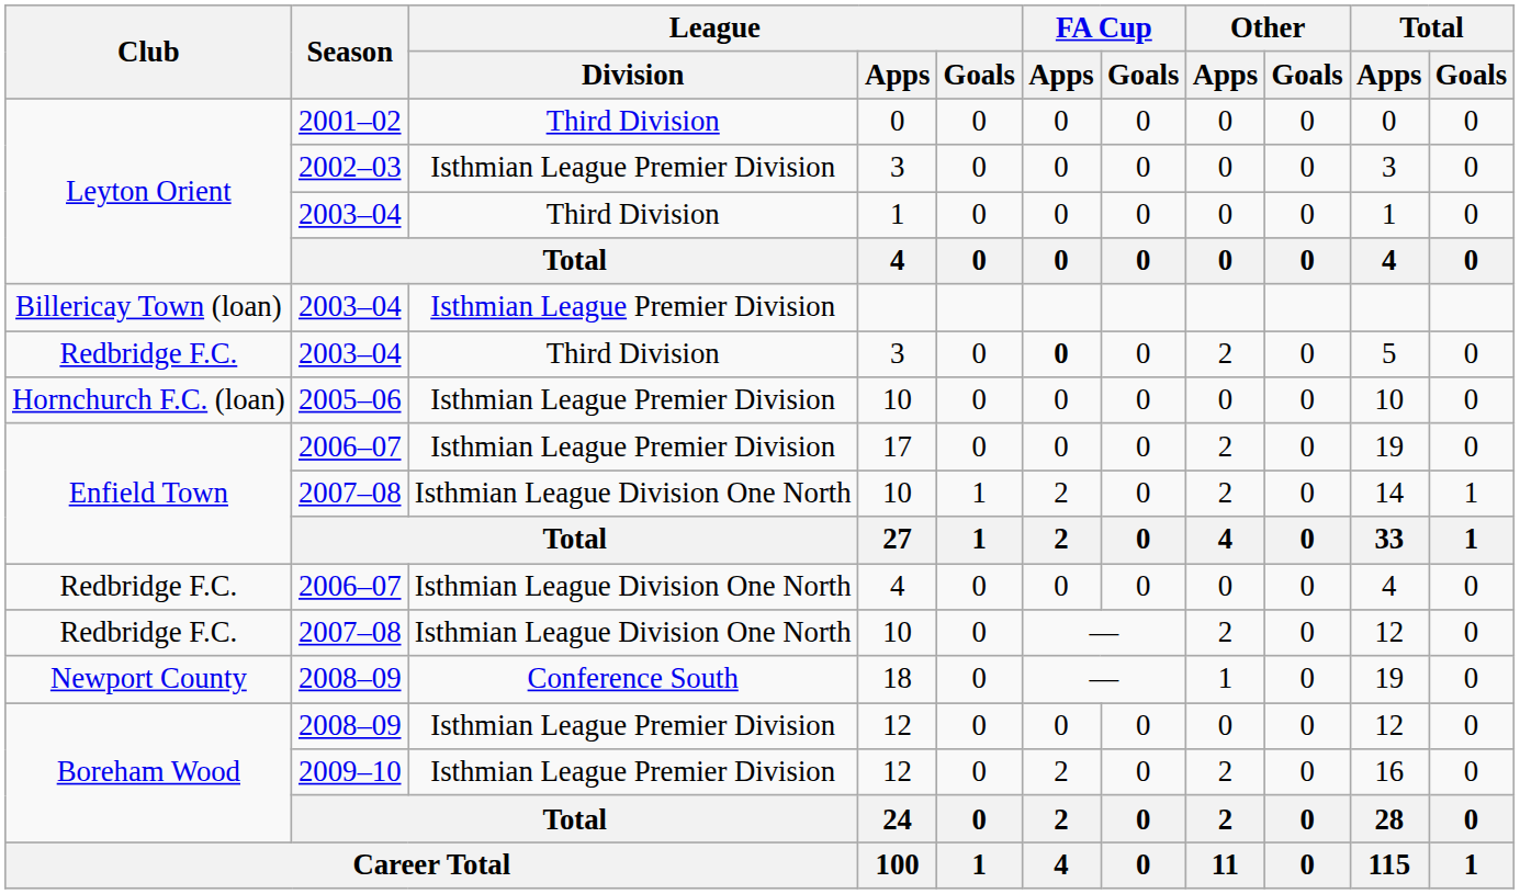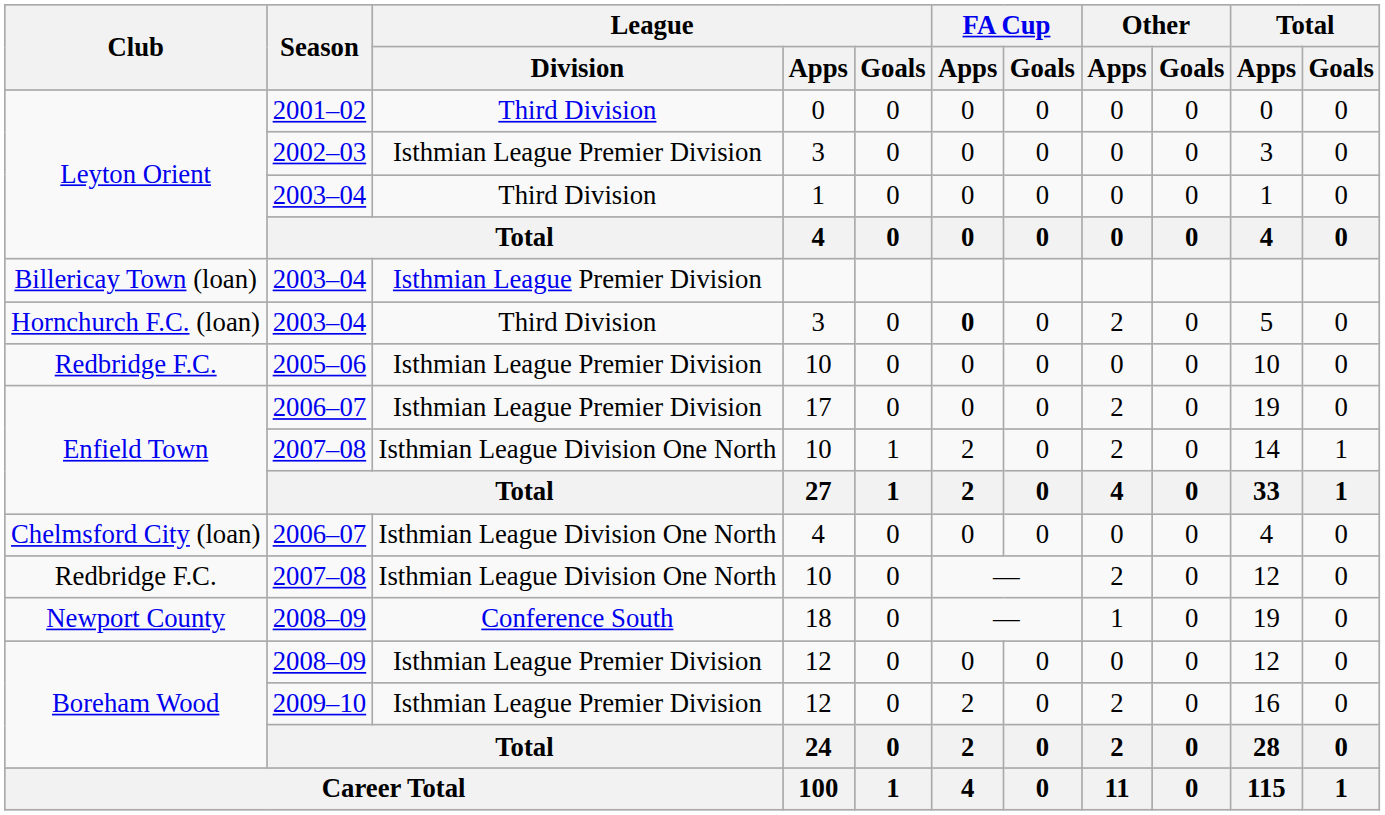2003–04 / 3 | Club: Redbridge F.C. -> Hornchurch F.C. (loan)
2005–06 / 10 | Club: Hornchurch F.C. (loan) -> Redbridge F.C.
2006–07 / 4 | Club: Redbridge F.C. -> Chelmsford City (loan)
